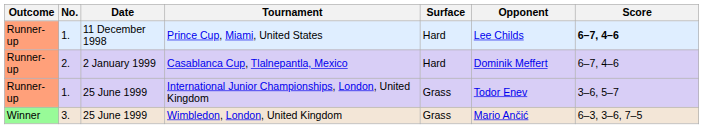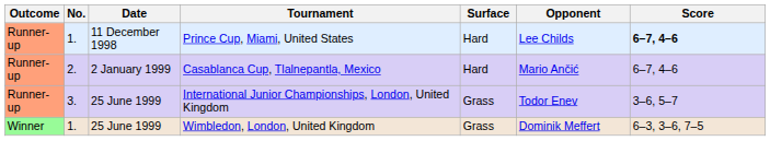Casablanca Cup, Tlalnepantla, Mexico | Opponent: Dominik Meffert -> Mario Ančić
International Junior Championships, London, United Kingdom | No.: 1. -> 3.
Wimbledon, London, United Kingdom | No.: 3. -> 1.
Wimbledon, London, United Kingdom | Opponent: Mario Ančić -> Dominik Meffert
